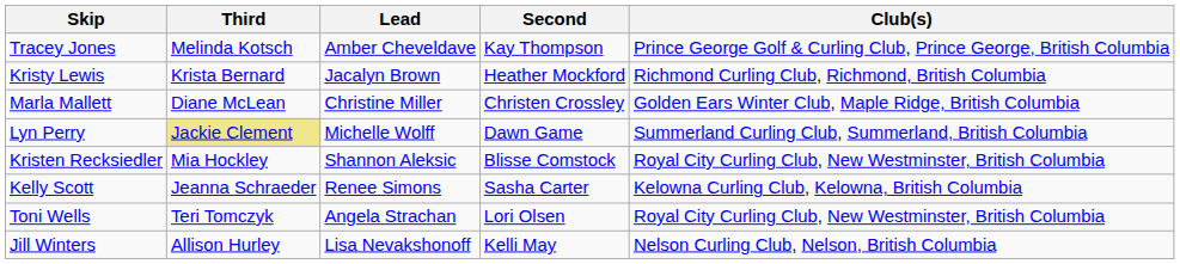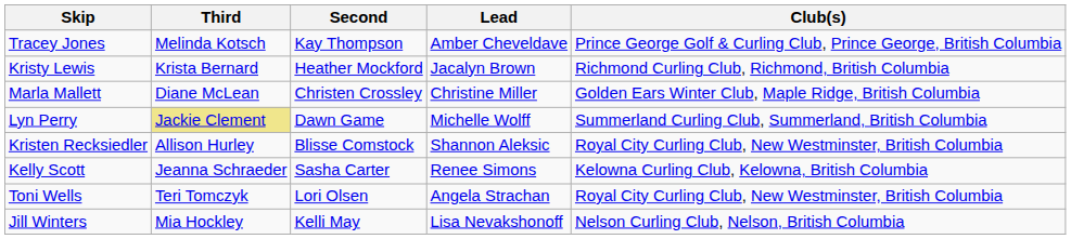columns swapped: Second <-> Lead
Kristen Recksiedler | Third: Mia Hockley -> Allison Hurley
Jill Winters | Third: Allison Hurley -> Mia Hockley
